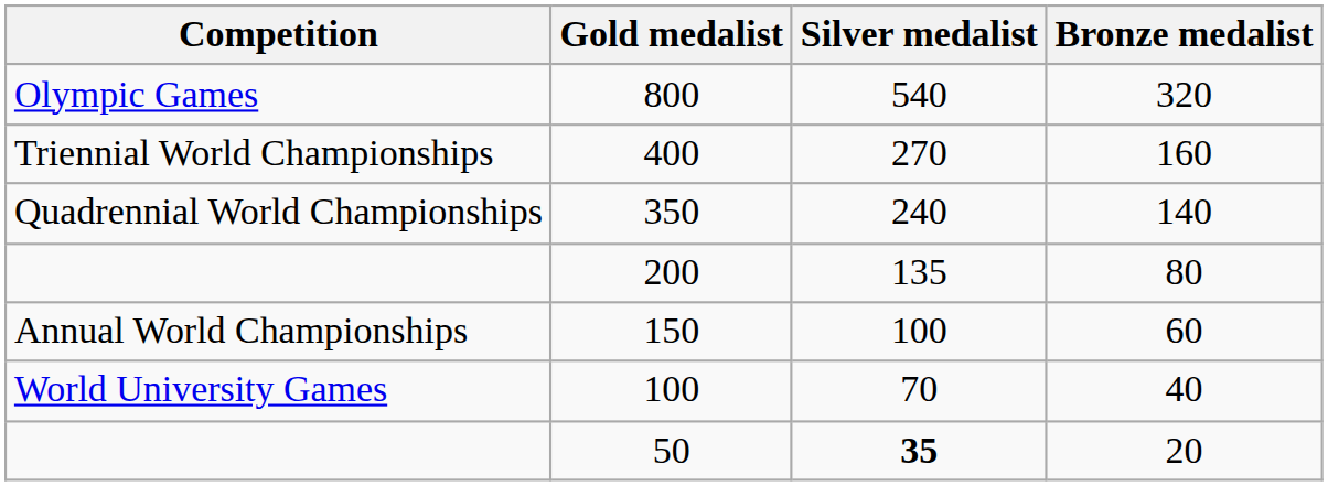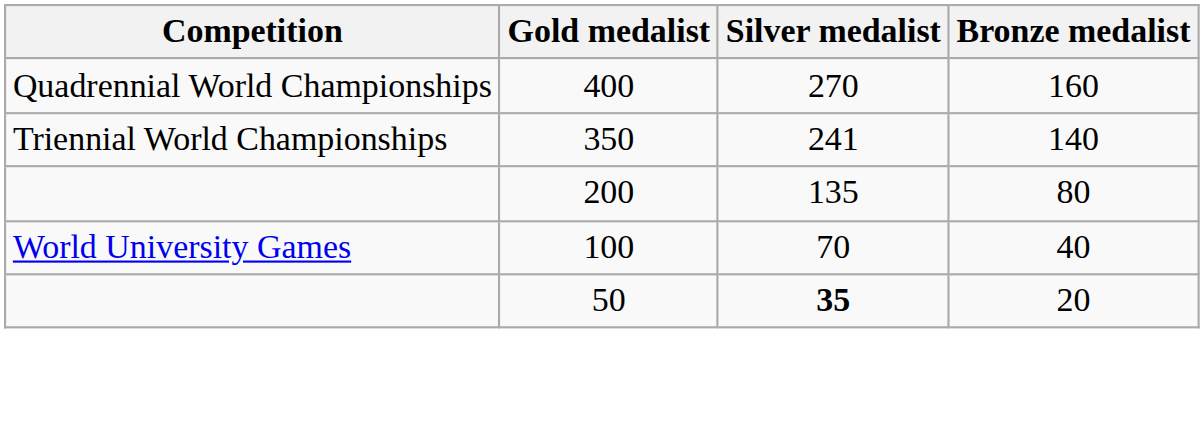- row: Olympic Games | 800 | 540 | 320
400 | Competition: Triennial World Championships -> Quadrennial World Championships
350 | Competition: Quadrennial World Championships -> Triennial World Championships
350 | Silver medalist: 240 -> 241
- row: Annual World Championships | 150 | 100 | 60
